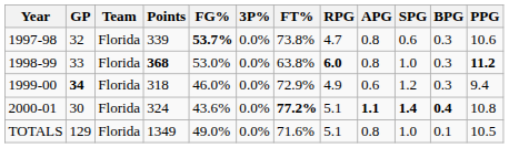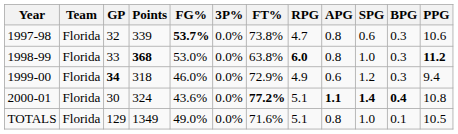columns swapped: Team <-> GP
